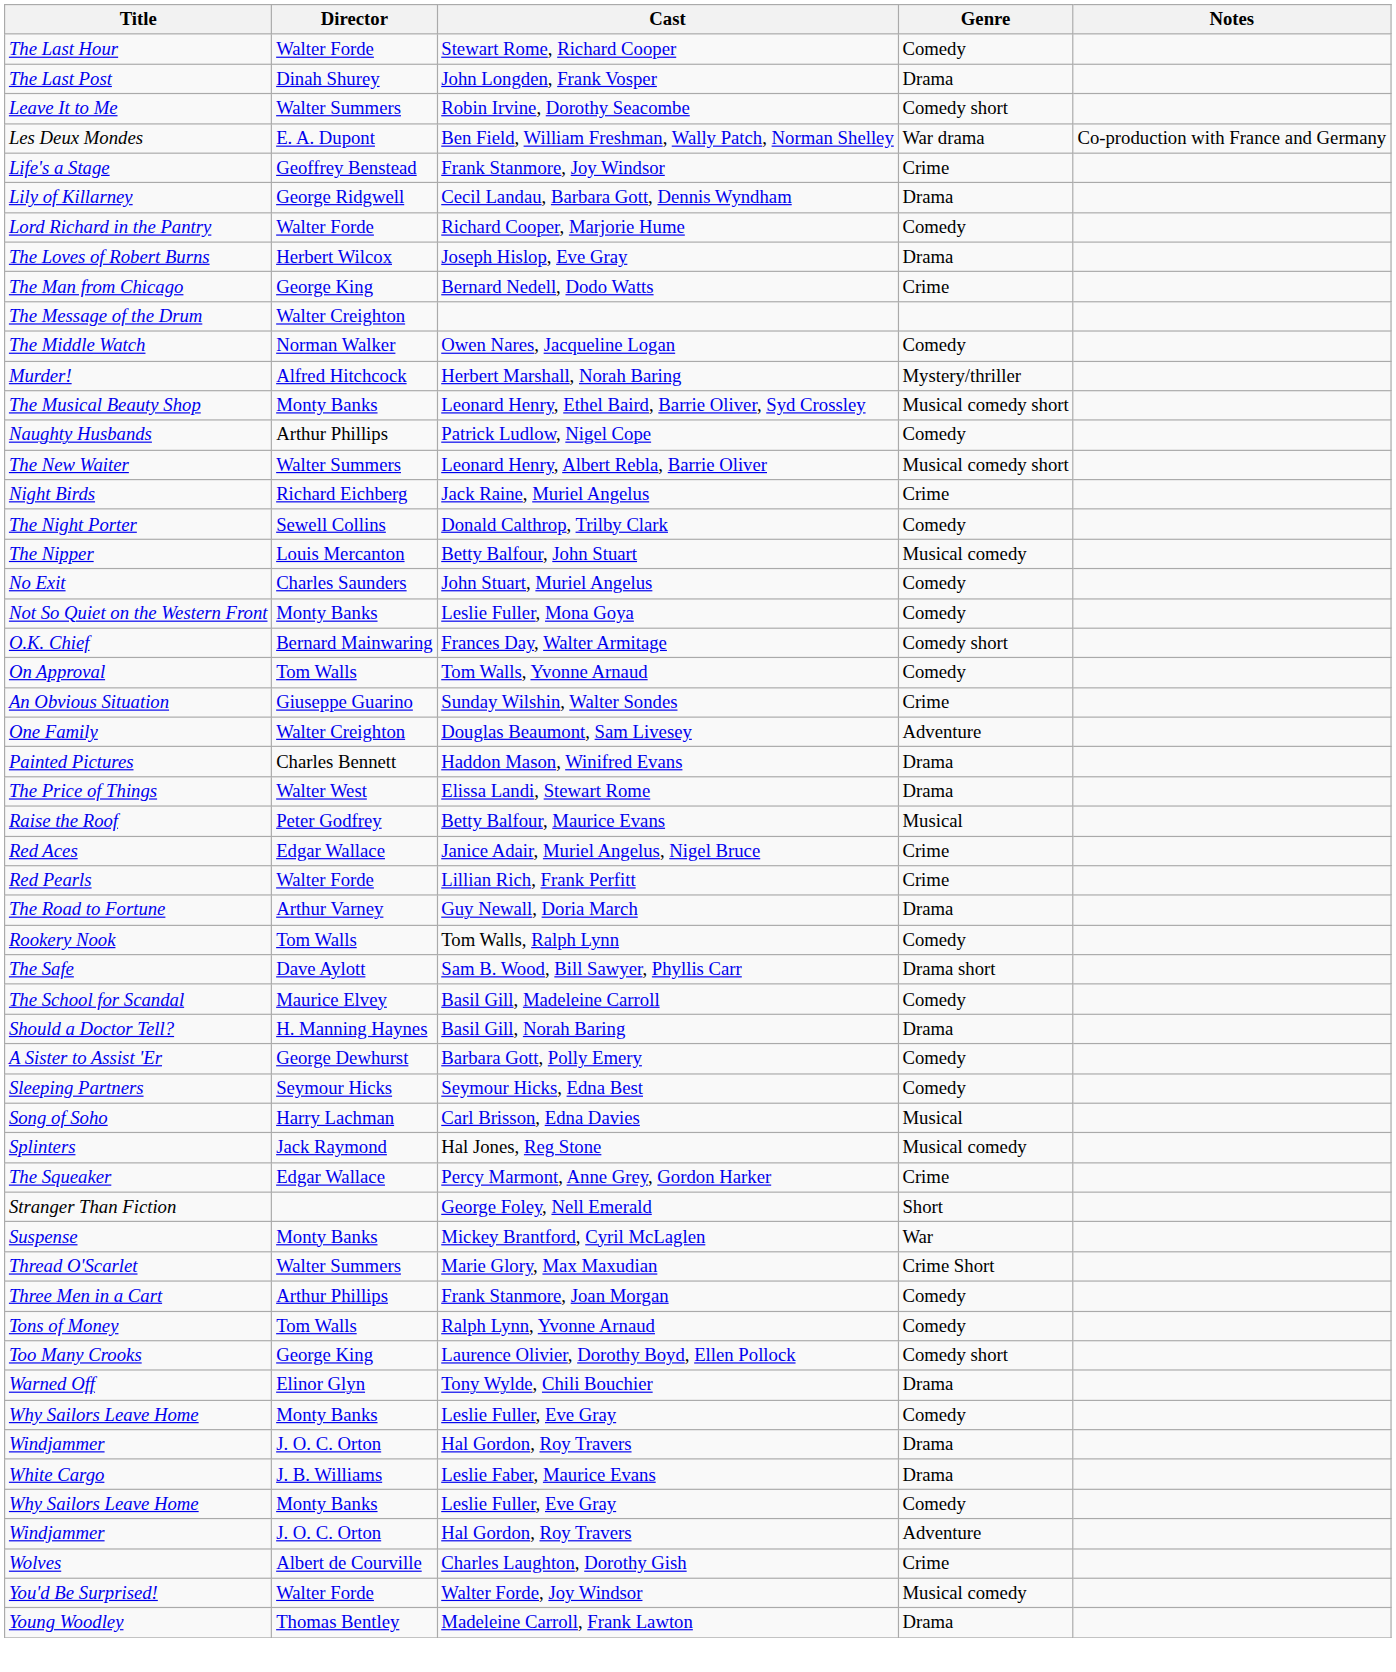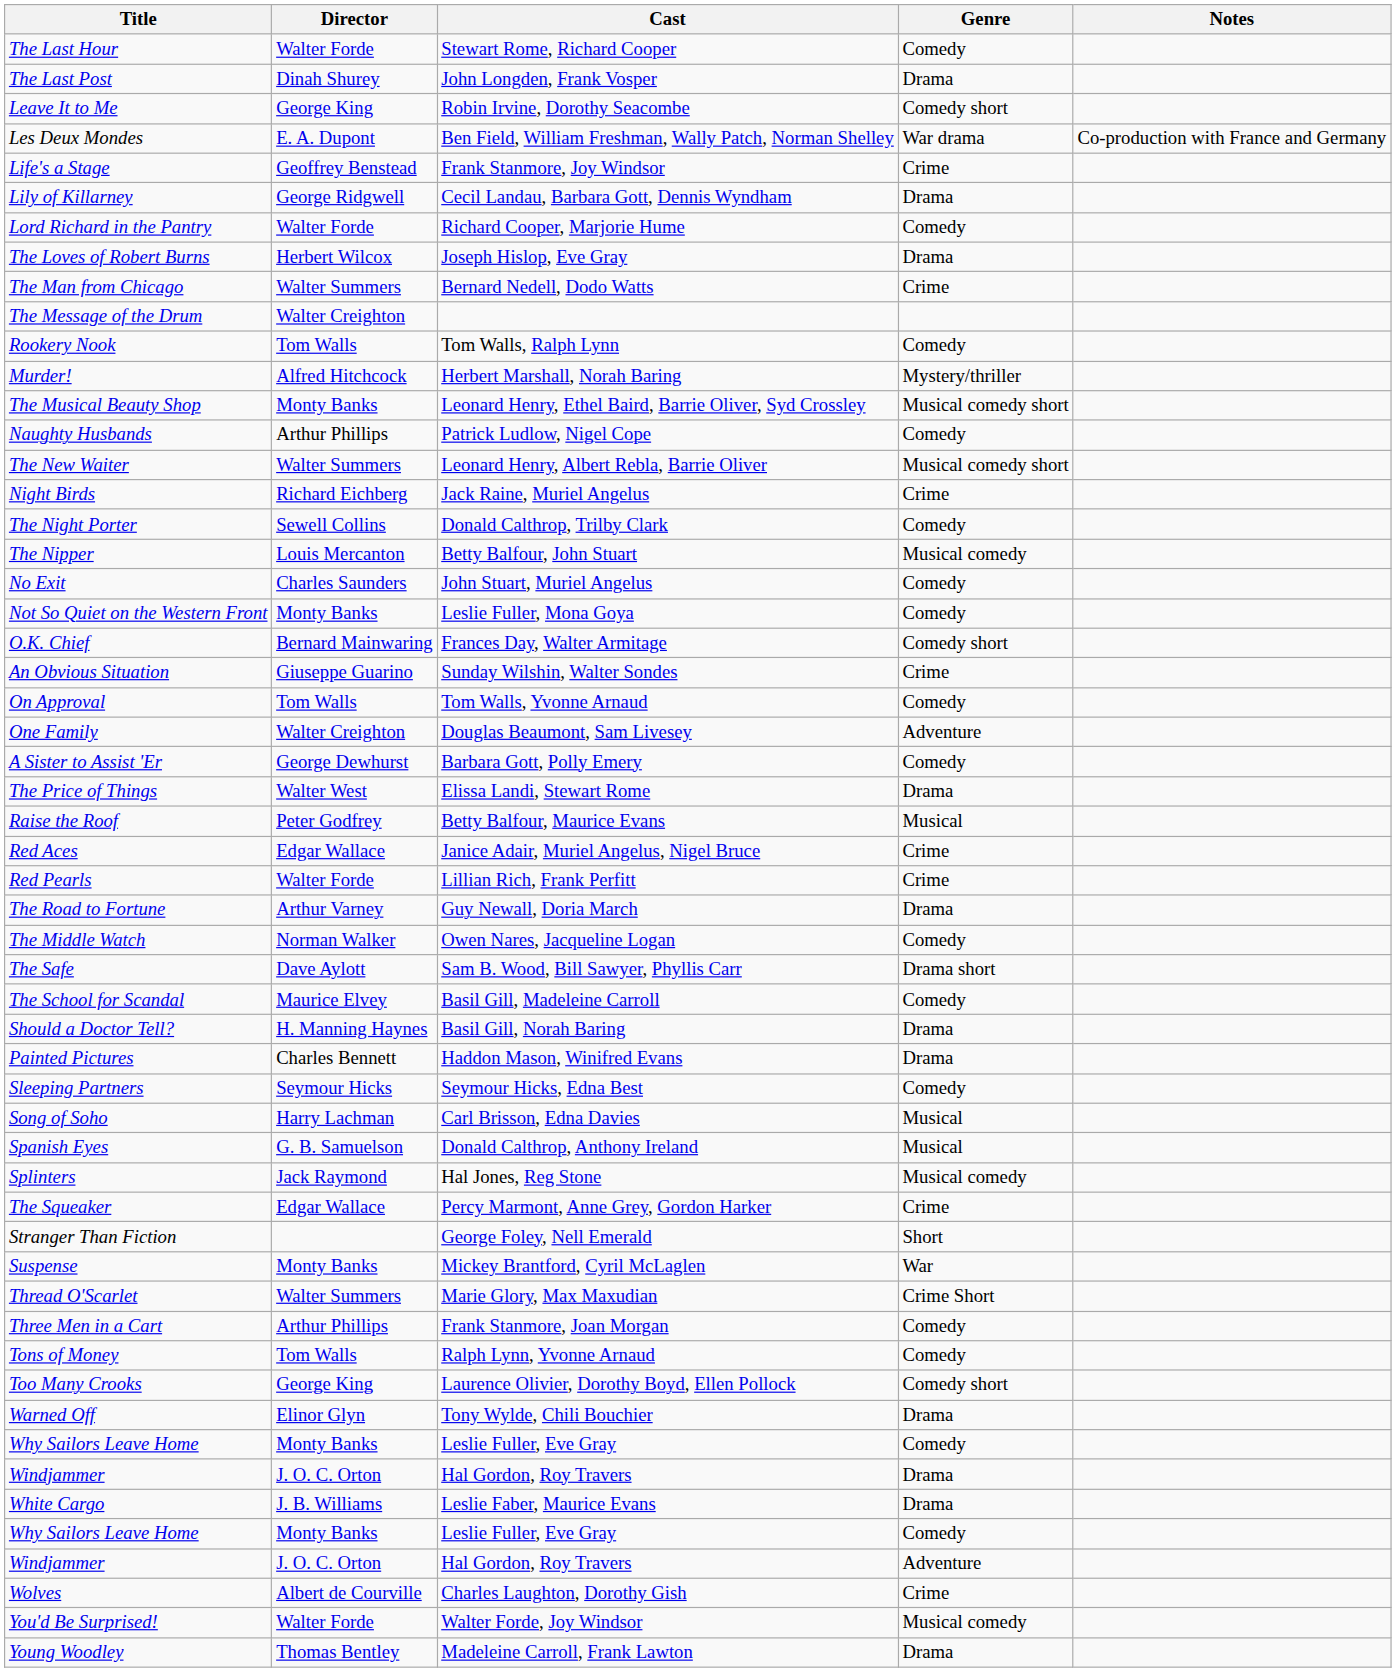Leave It to Me | Director: Walter Summers -> George King
The Man from Chicago | Director: George King -> Walter Summers
rows swapped: The Middle Watch <-> Rookery Nook
rows swapped: An Obvious Situation <-> On Approval
rows swapped: Painted Pictures <-> A Sister to Assist 'Er
+ row: Spanish Eyes | G. B. Samuelson | Donald Calthrop, Anthony Ireland | Musical
